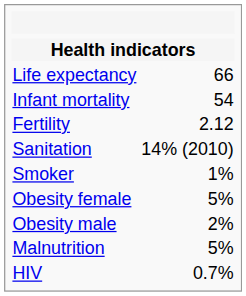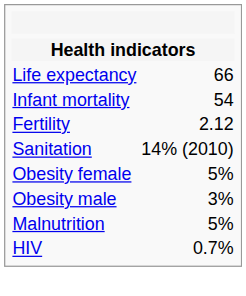- row: Smoker | 1%
Obesity male | column 2: 2% -> 3%
